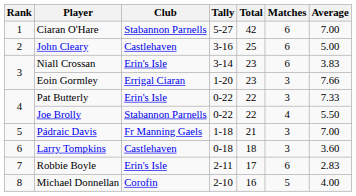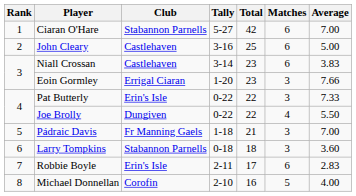Niall Crossan | Club: Erin's Isle -> Castlehaven
Joe Brolly | Club: Stabannon Parnells -> Dungiven
Larry Tompkins | Club: Castlehaven -> Stabannon Parnells
